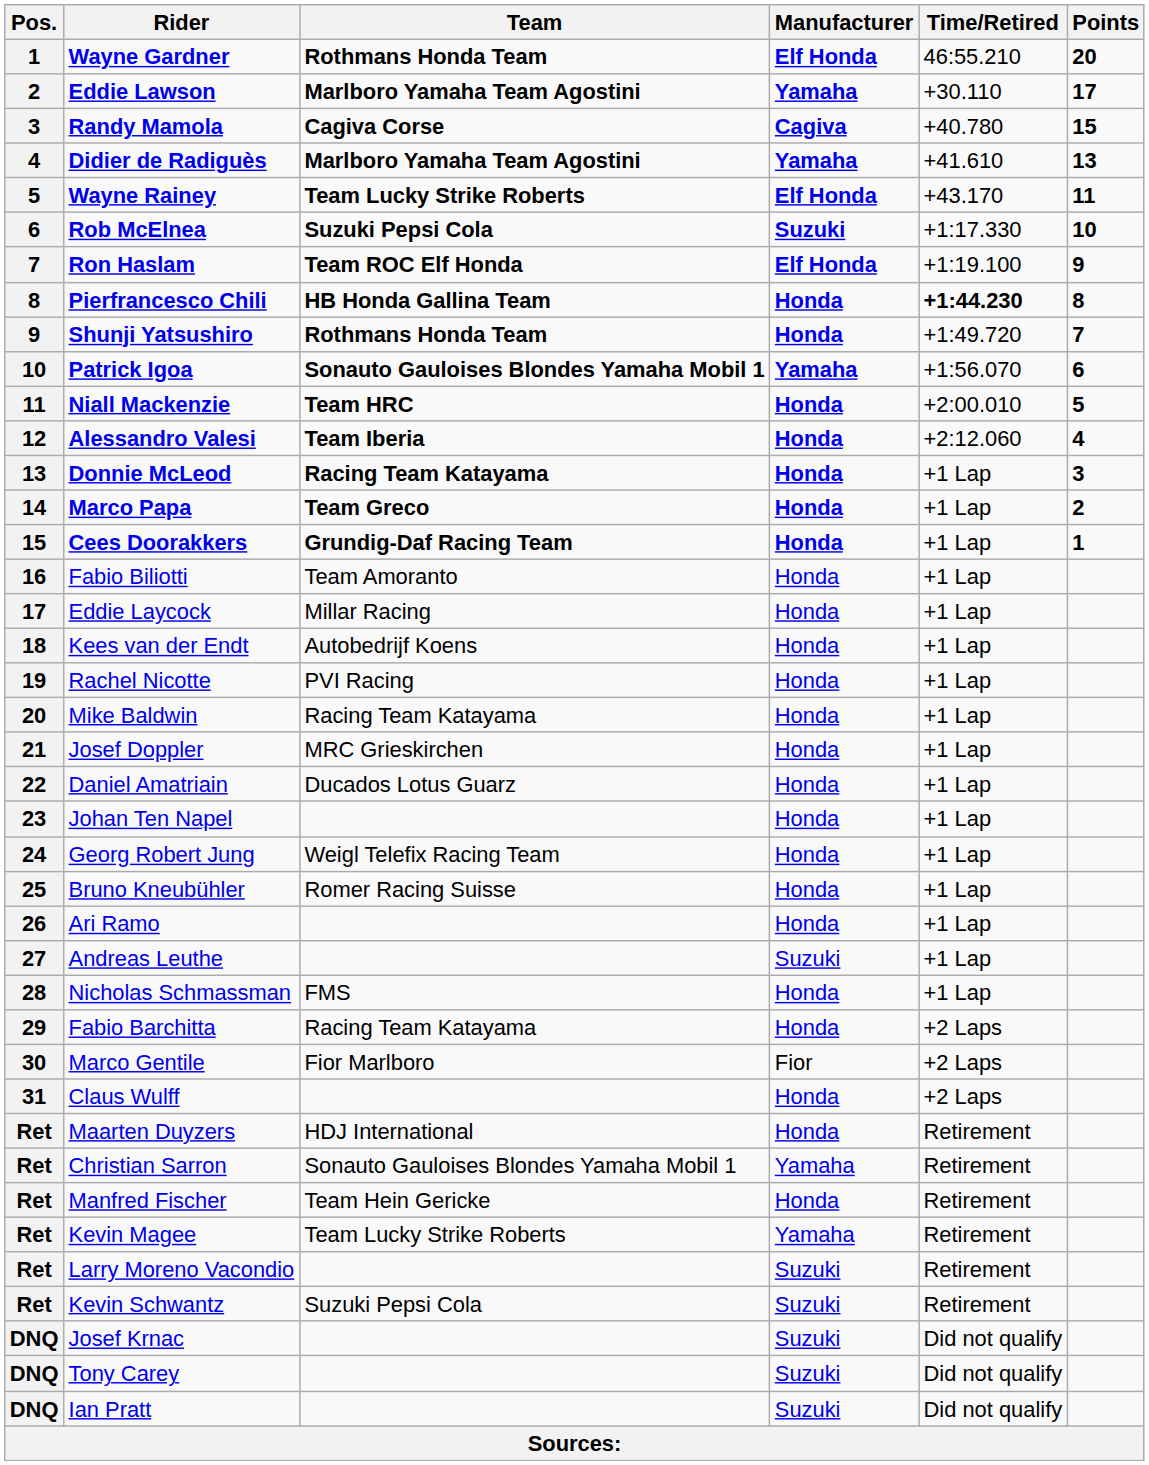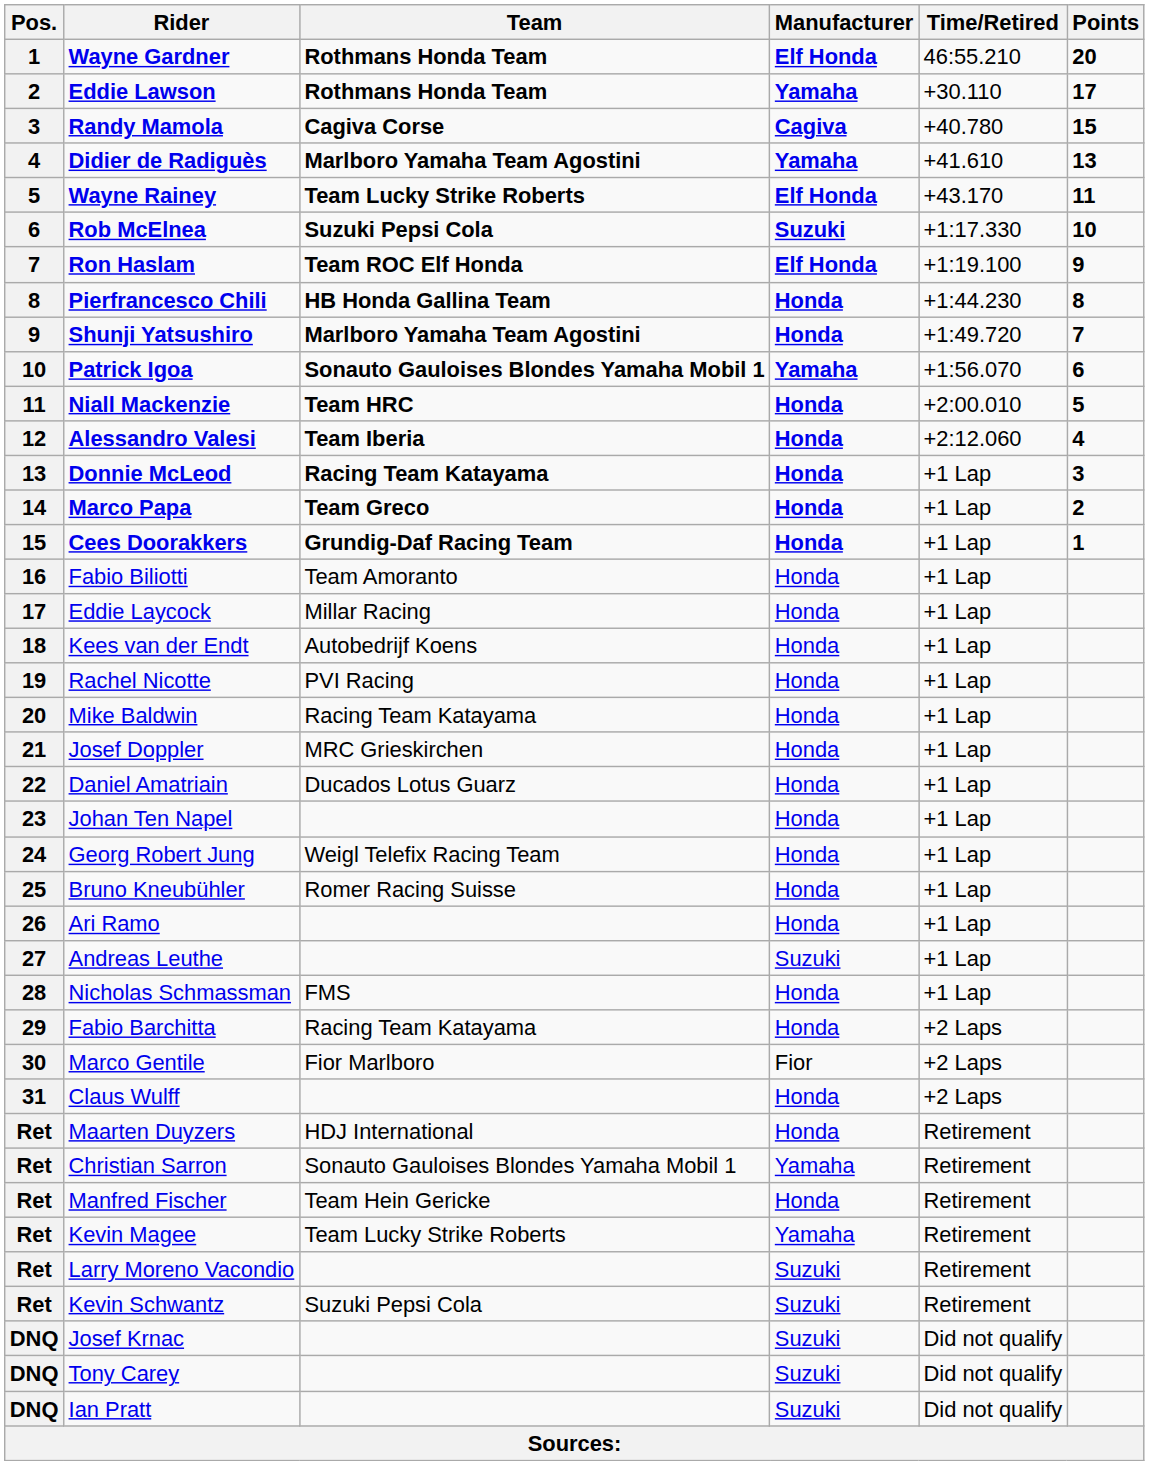Eddie Lawson | Team: Marlboro Yamaha Team Agostini -> Rothmans Honda Team
Pierfrancesco Chili | Time/Retired: bold -> normal
Shunji Yatsushiro | Team: Rothmans Honda Team -> Marlboro Yamaha Team Agostini
